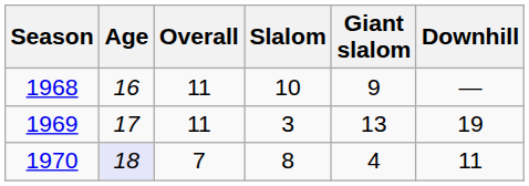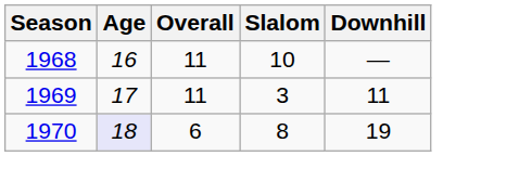- column: Giant slalom | 9 | 13 | 4
1969 | Downhill: 19 -> 11
1970 | Overall: 7 -> 6
1970 | Downhill: 11 -> 19
